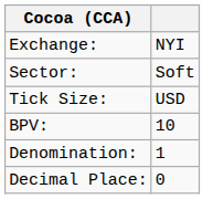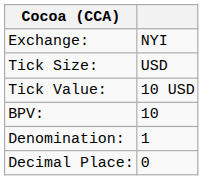- row: Sector: | Soft
+ row: Tick Value: | 10 USD
